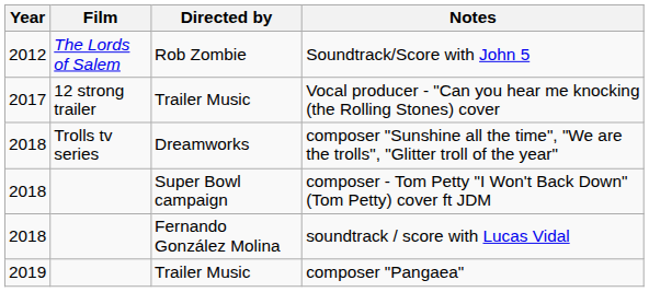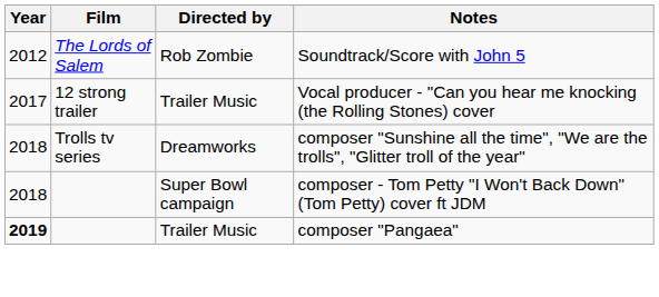- row: 2018 | Fernando González Molina | soundtrack / score with Lucas Vidal
composer "Pangaea" | Year: normal -> bold
